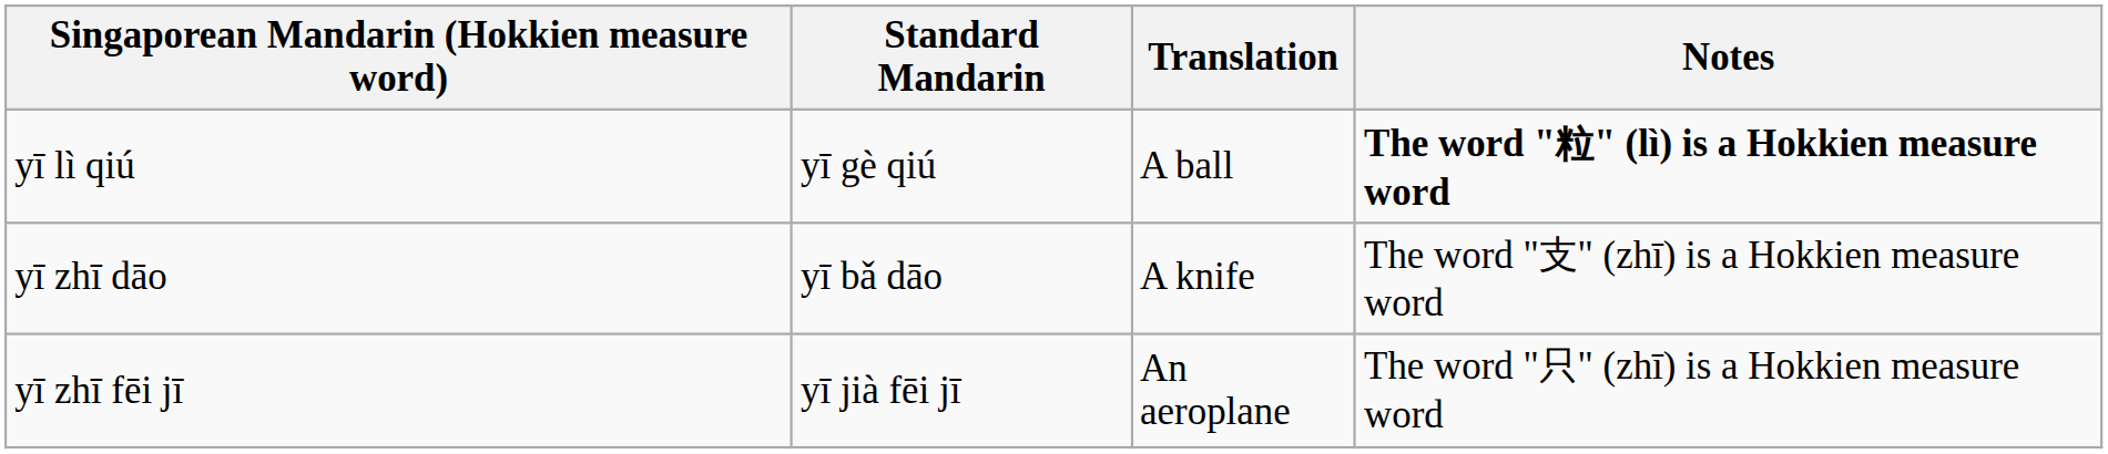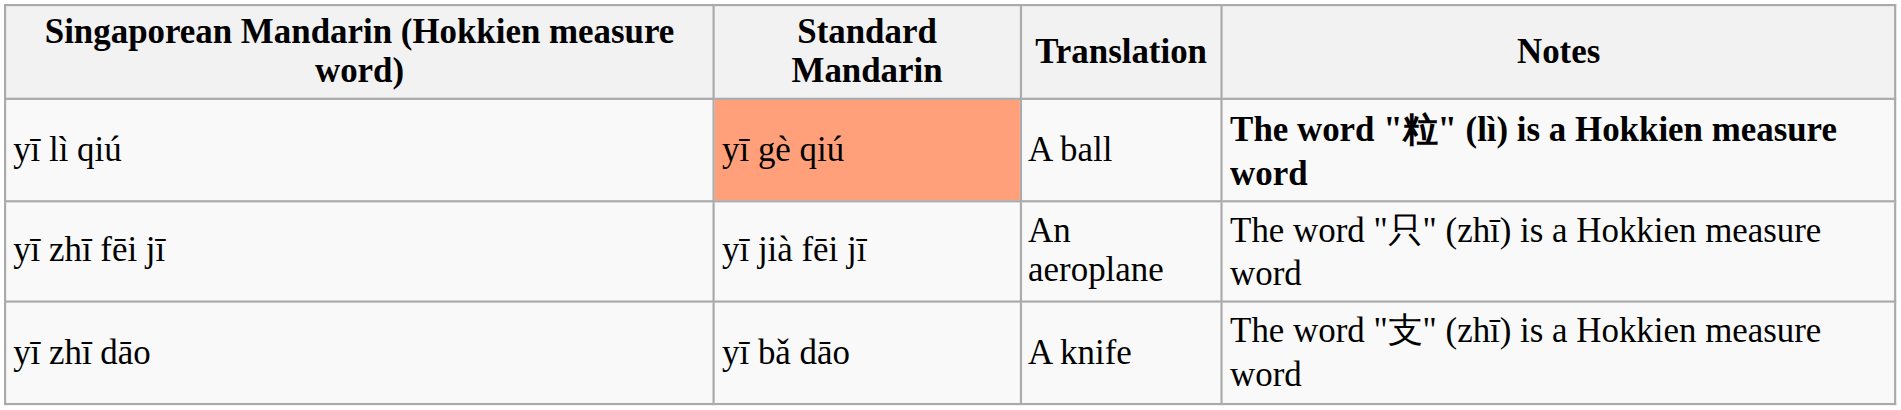yī lì qiú | Standard Mandarin: no background -> lightsalmon background
rows swapped: yī zhī fēi jī <-> yī zhī dāo
